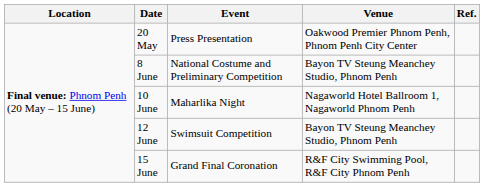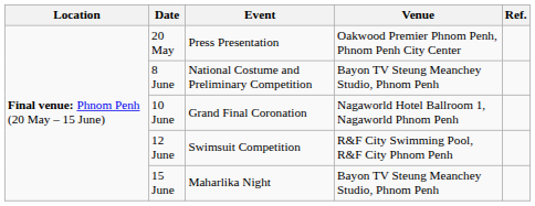10 June | Event: Maharlika Night -> Grand Final Coronation
12 June | Venue: Bayon TV Steung Meanchey Studio, Phnom Penh -> R&F City Swimming Pool, R&F City Phnom Penh
15 June | Event: Grand Final Coronation -> Maharlika Night
15 June | Venue: R&F City Swimming Pool, R&F City Phnom Penh -> Bayon TV Steung Meanchey Studio, Phnom Penh
